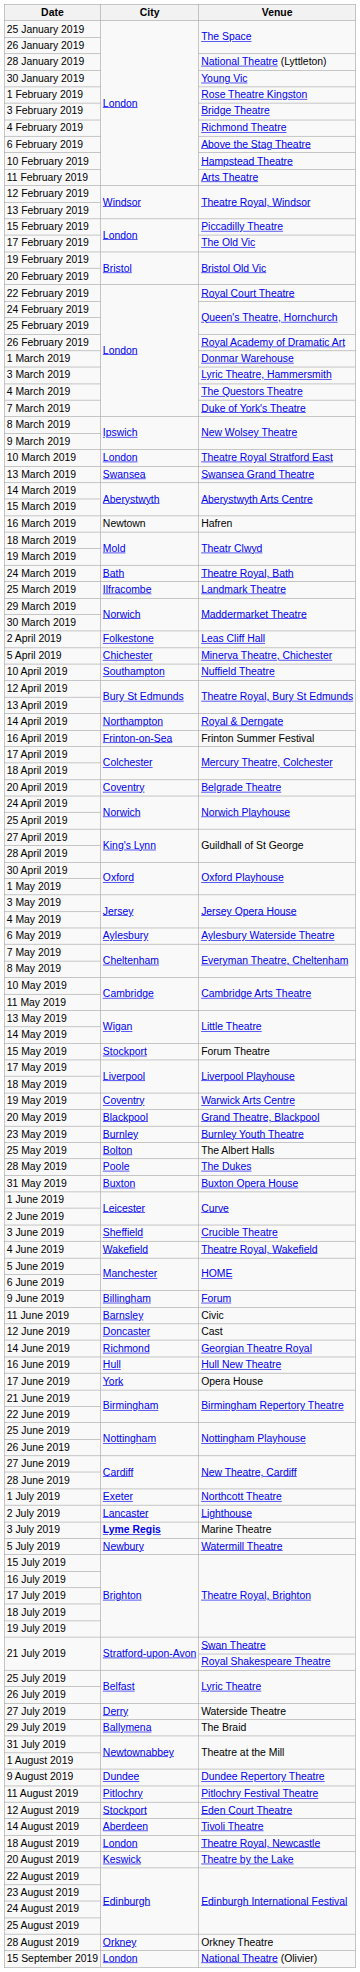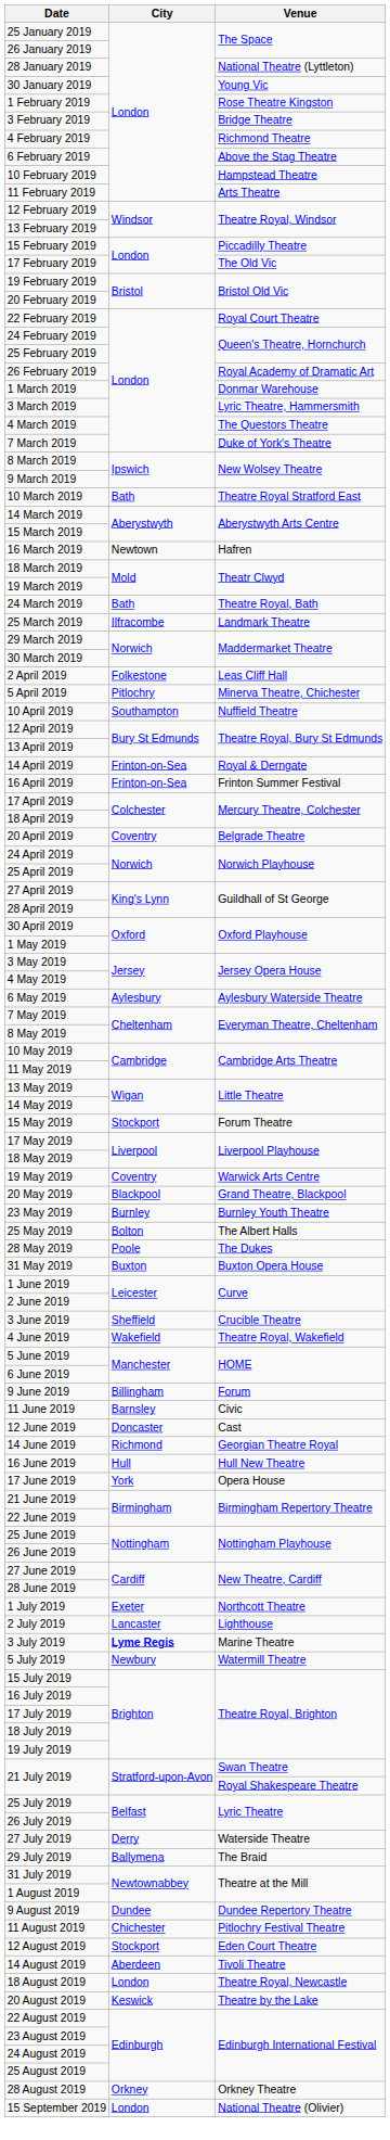10 March 2019 | City: London -> Bath
- row: 13 March 2019 | Swansea | Swansea Grand Theatre
5 April 2019 | City: Chichester -> Pitlochry
14 April 2019 | City: Northampton -> Frinton-on-Sea
11 August 2019 | City: Pitlochry -> Chichester
